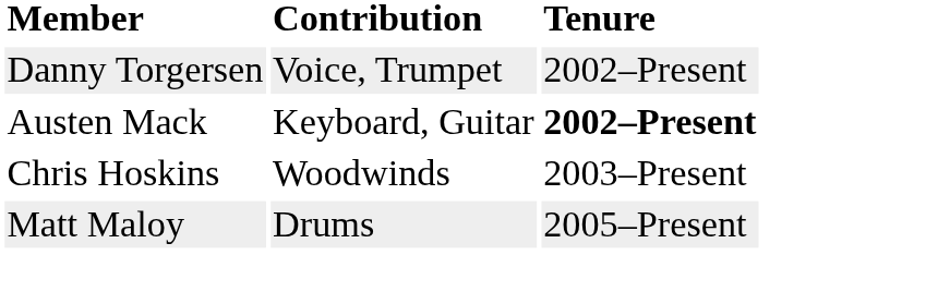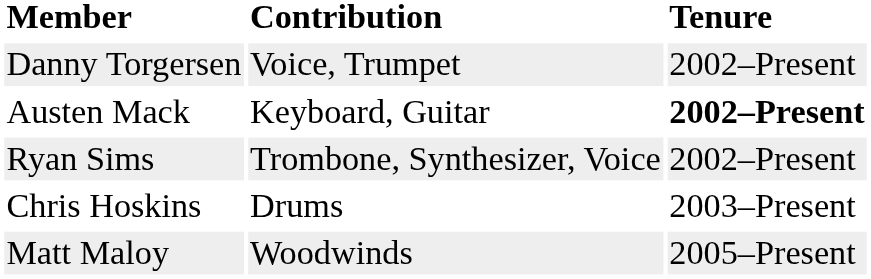+ row: Ryan Sims | Trombone, Synthesizer, Voice | 2002–Present
Chris Hoskins | Contribution: Woodwinds -> Drums
Matt Maloy | Contribution: Drums -> Woodwinds
